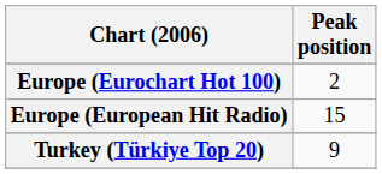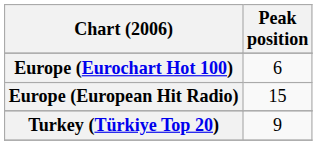Europe (Eurochart Hot 100) | Peak position: 2 -> 6
